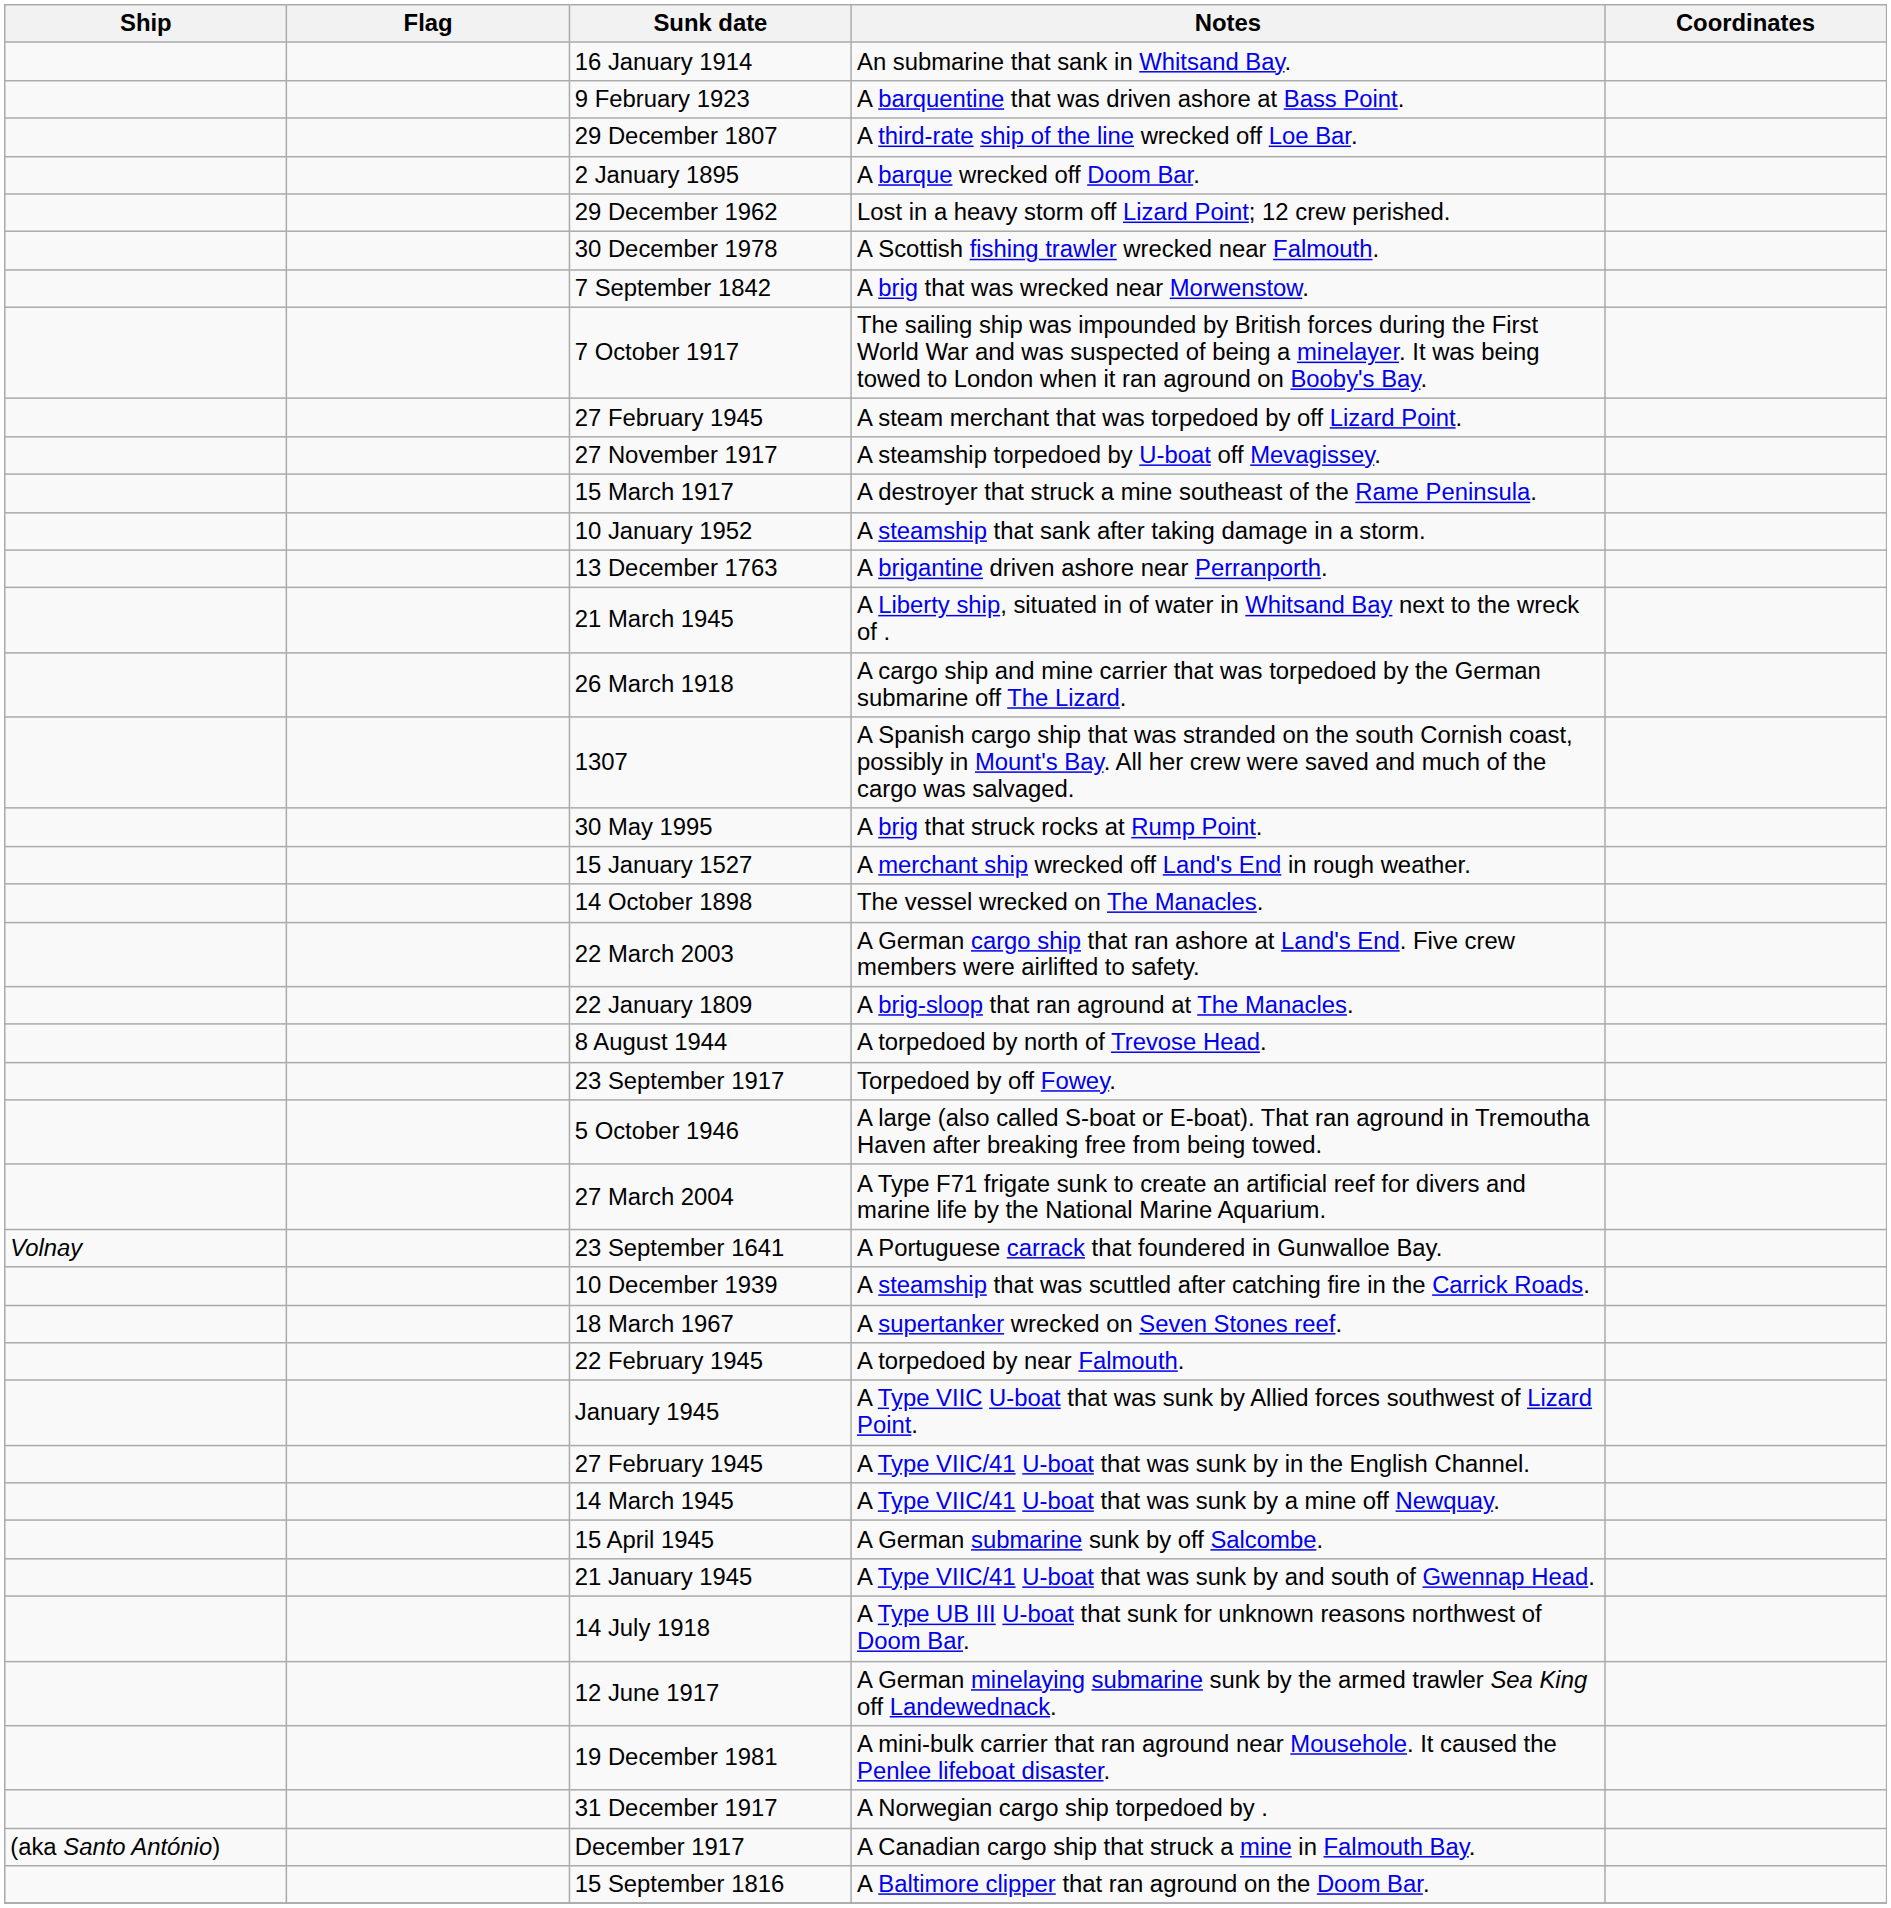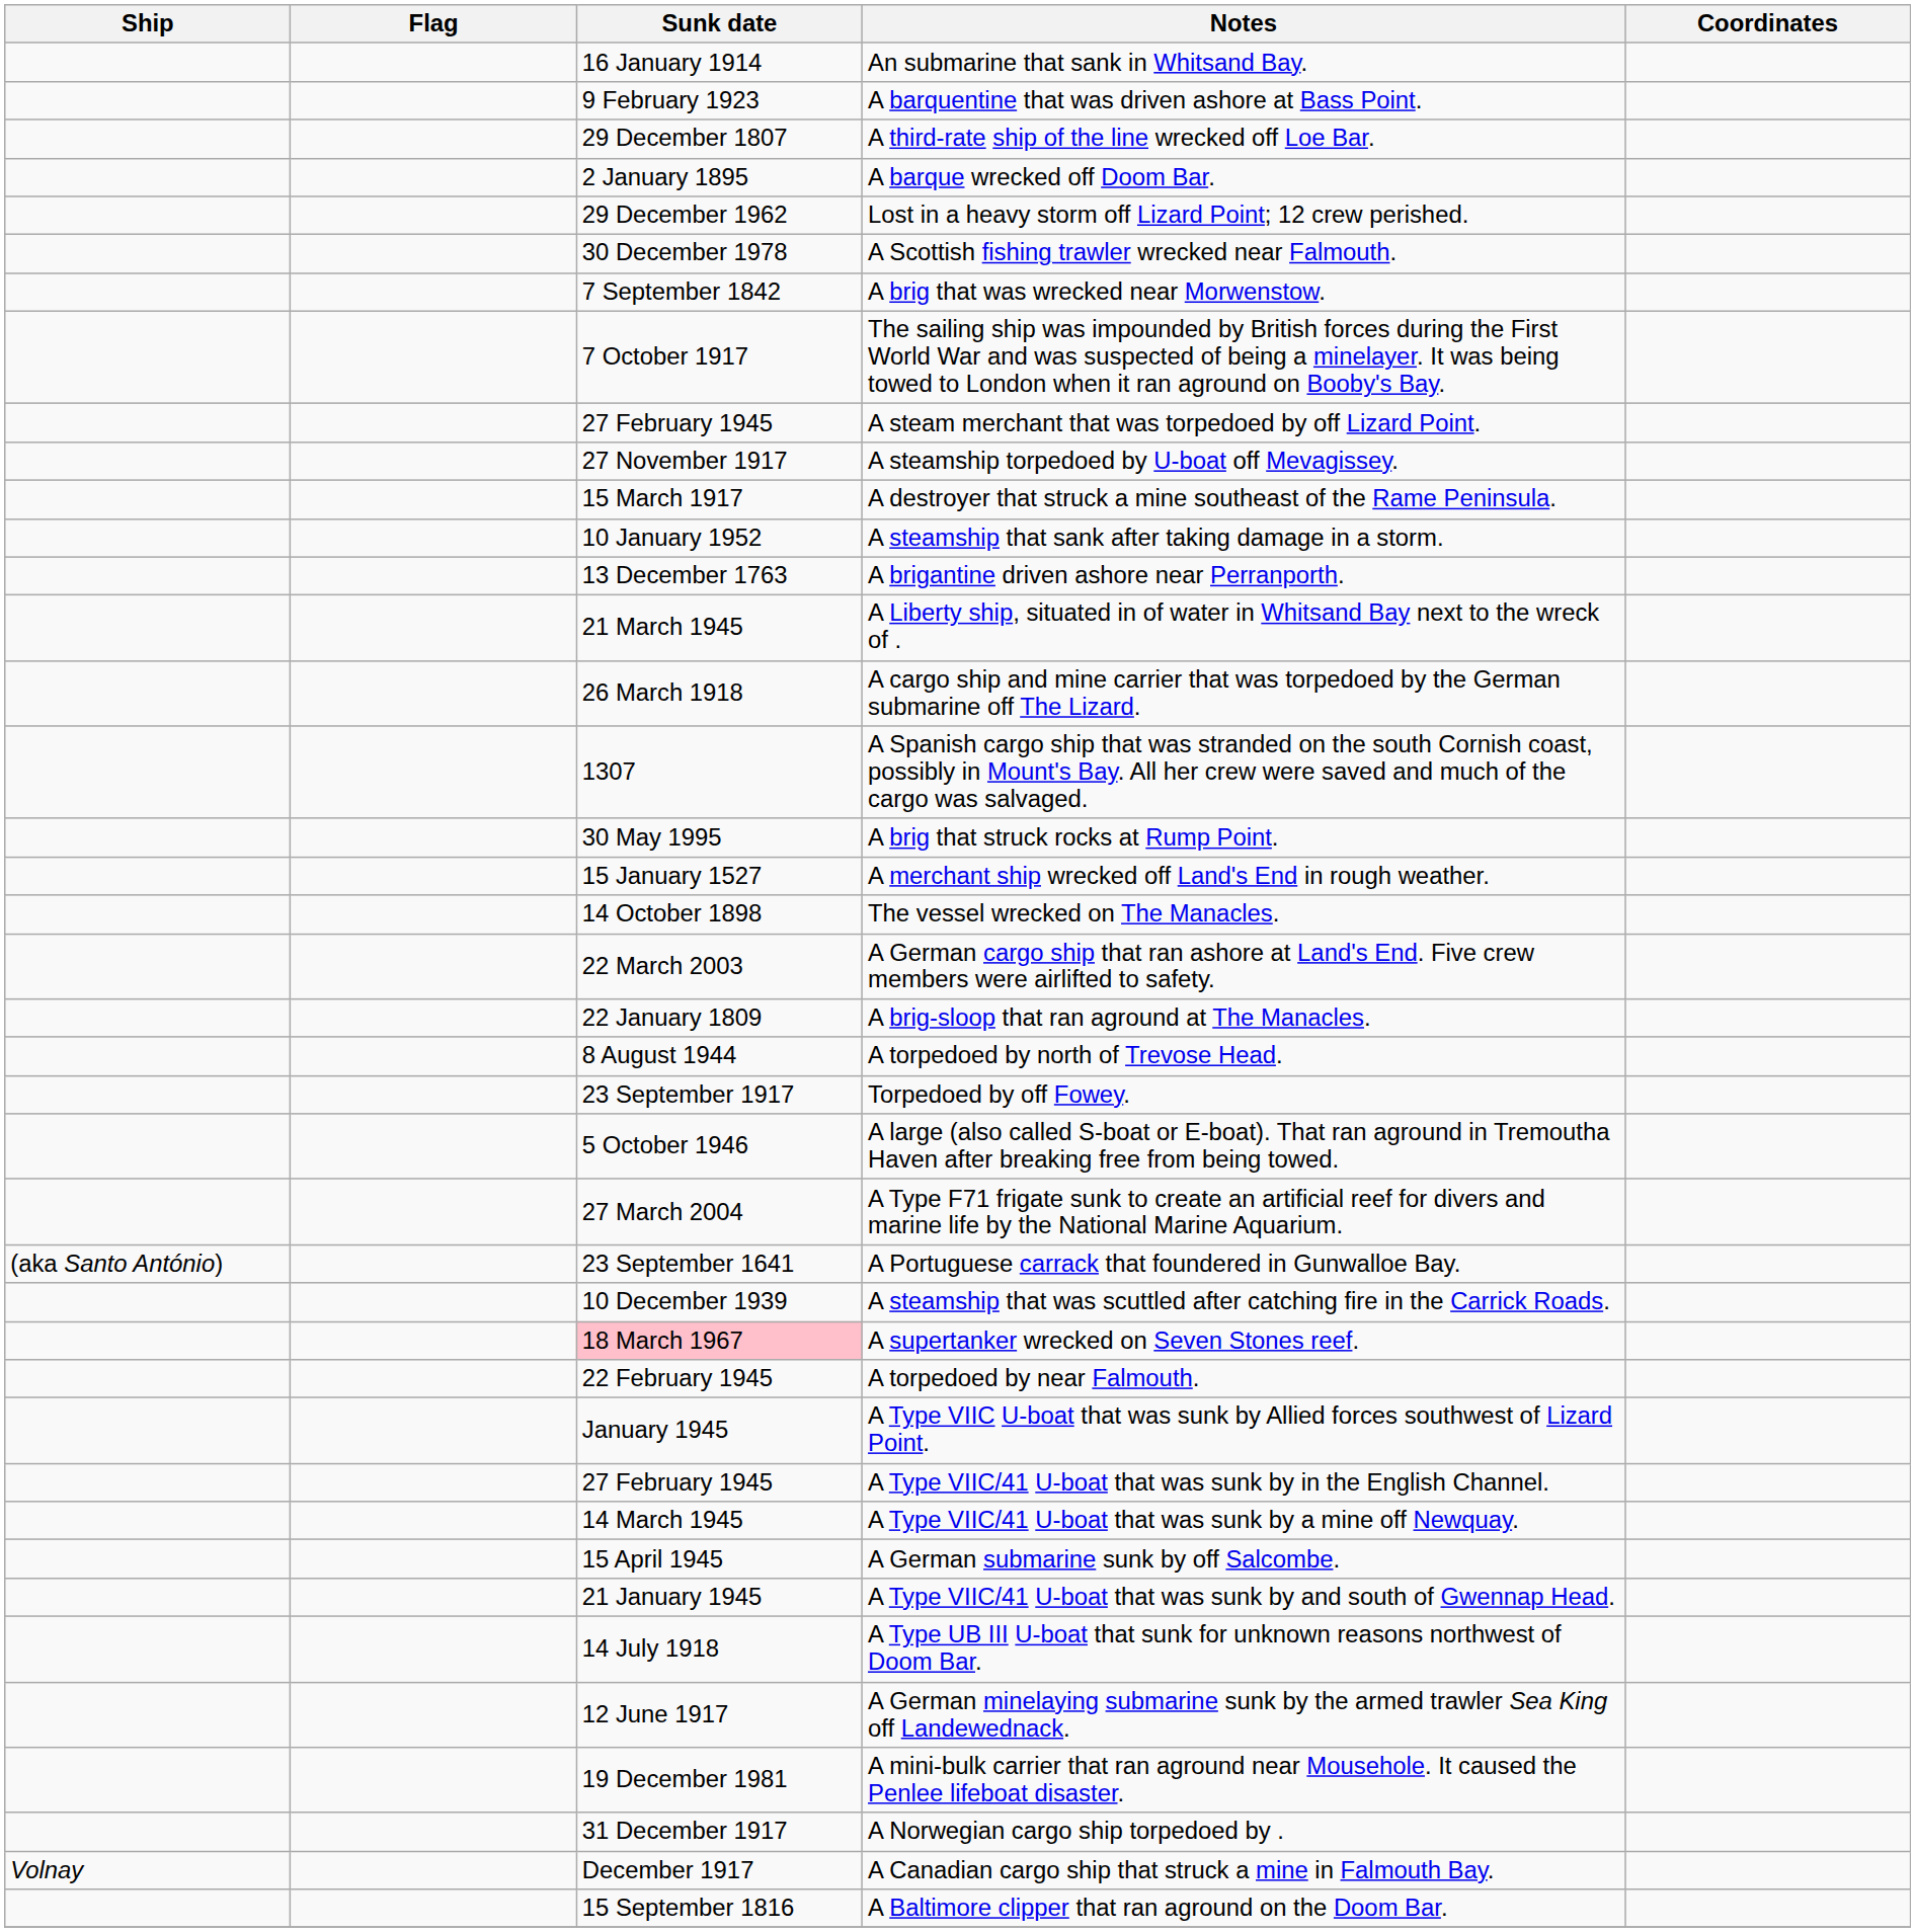A Portuguese carrack that foundered in Gunwalloe Bay. | Ship: Volnay -> (aka Santo António)
A supertanker wrecked on Seven Stones reef. | Sunk date: no background -> pink background
A Canadian cargo ship that struck a mine in Falmouth Bay. | Ship: (aka Santo António) -> Volnay
